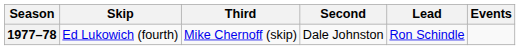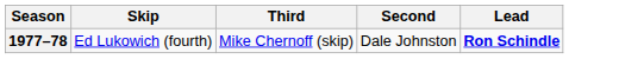- column: Events
1977–78 | Lead: normal -> bold
